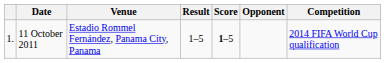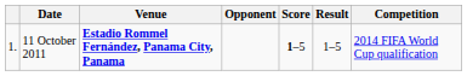columns swapped: Opponent <-> Result
11 October 2011 | Venue: normal -> bold
